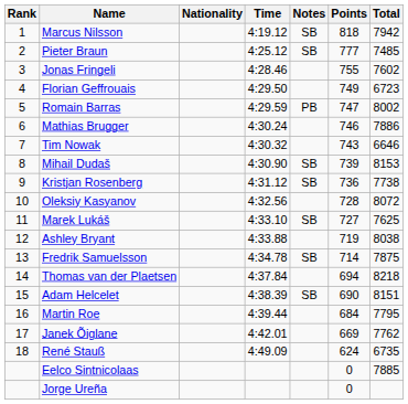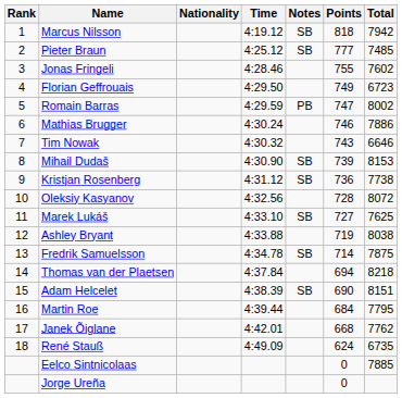Janek Õiglane | Points: 669 -> 668
